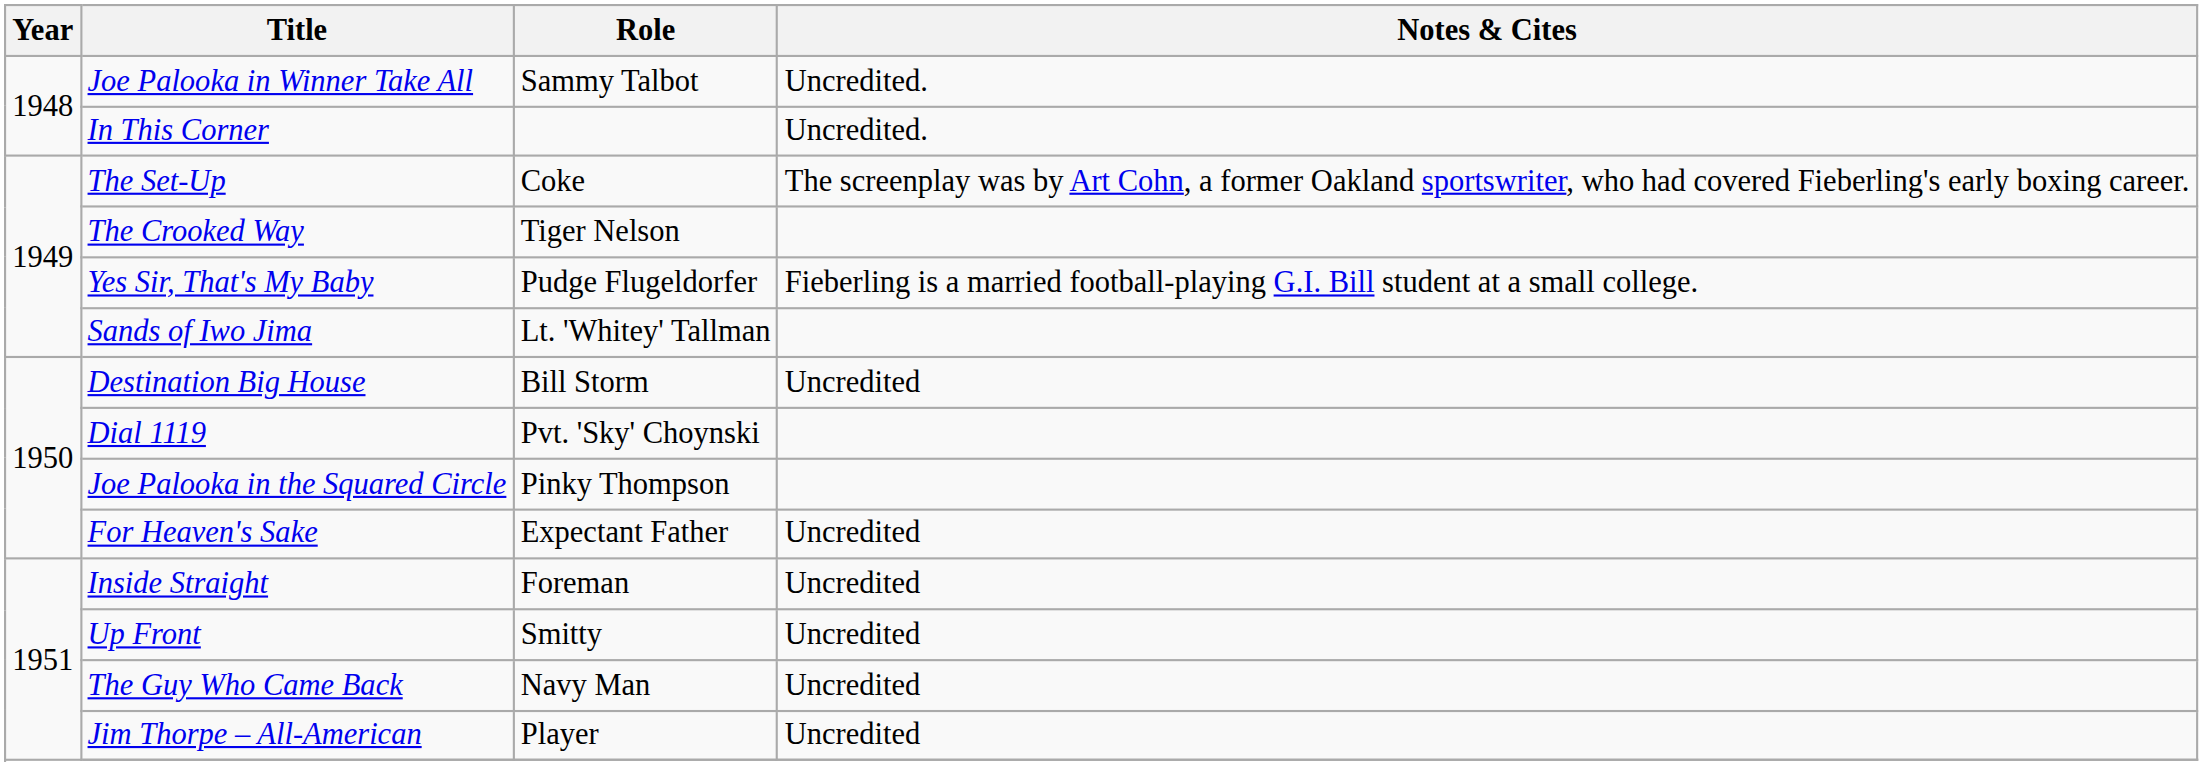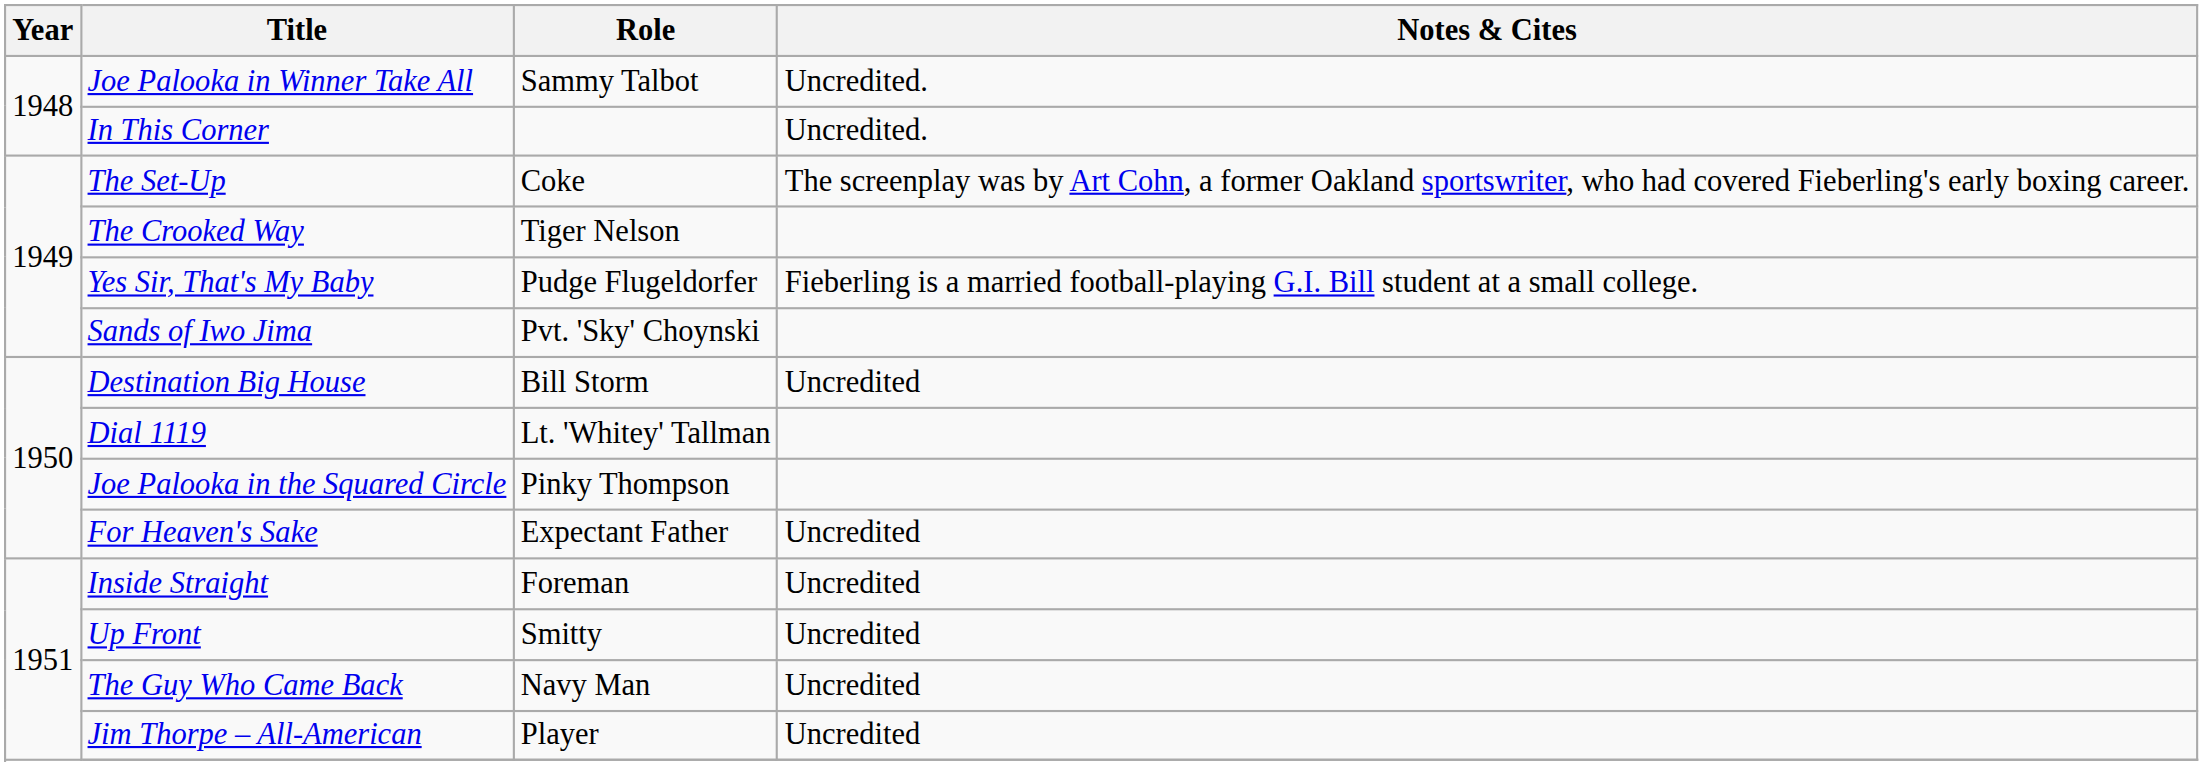Sands of Iwo Jima | Role: Lt. 'Whitey' Tallman -> Pvt. 'Sky' Choynski
Dial 1119 | Role: Pvt. 'Sky' Choynski -> Lt. 'Whitey' Tallman
